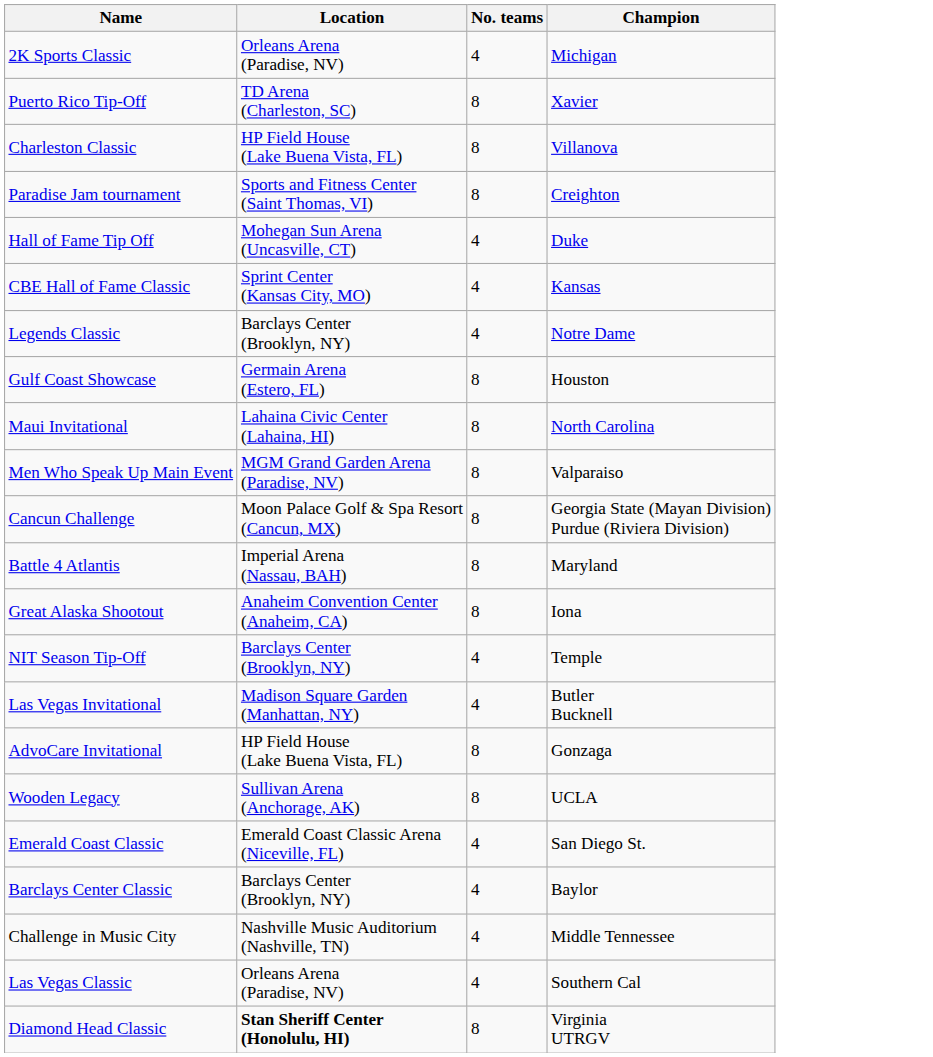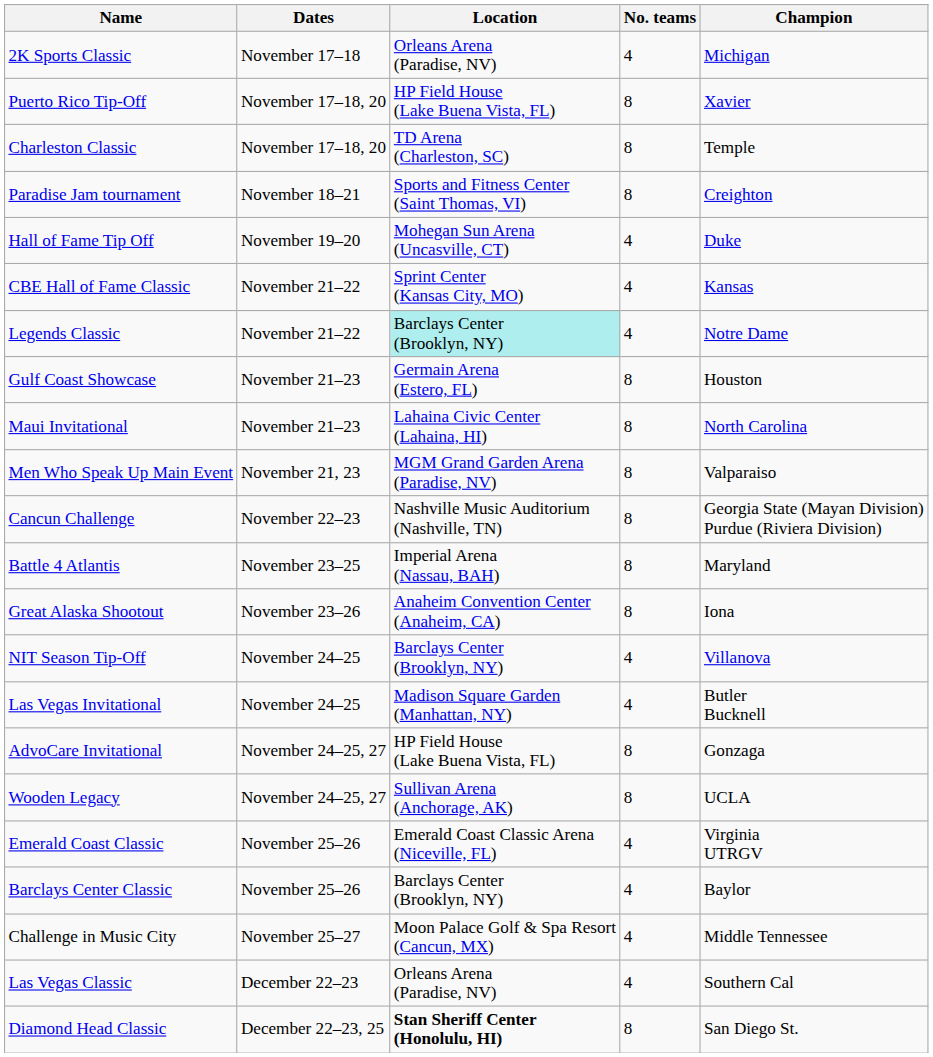+ column: Dates | November 17–18 | November 17–18, 20 | November 17–18, 20 | November 18–21 | November 19–20 | November 21–22 | November 21–22 | November 21–23 | November 21–23 | November 21, 23 | November 22–23 | November 23–25 | November 23–26 | November 24–25 | November 24–25 | November 24–25, 27 | November 24–25, 27 | November 25–26 | November 25–26 | November 25–27 | December 22–23 | December 22–23, 25
Puerto Rico Tip-Off | Location: TD Arena (Charleston, SC) -> HP Field House (Lake Buena Vista, FL)
Charleston Classic | Location: HP Field House (Lake Buena Vista, FL) -> TD Arena (Charleston, SC)
Charleston Classic | Champion: Villanova -> Temple
Legends Classic | Location: no background -> paleturquoise background
Cancun Challenge | Location: Moon Palace Golf & Spa Resort (Cancun, MX) -> Nashville Music Auditorium (Nashville, TN)
NIT Season Tip-Off | Champion: Temple -> Villanova
Emerald Coast Classic | Champion: San Diego St. -> Virginia UTRGV
Challenge in Music City | Location: Nashville Music Auditorium (Nashville, TN) -> Moon Palace Golf & Spa Resort (Cancun, MX)
Diamond Head Classic | Champion: Virginia UTRGV -> San Diego St.
